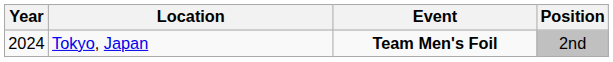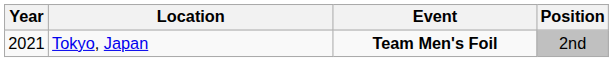Tokyo, Japan | Year: 2024 -> 2021
